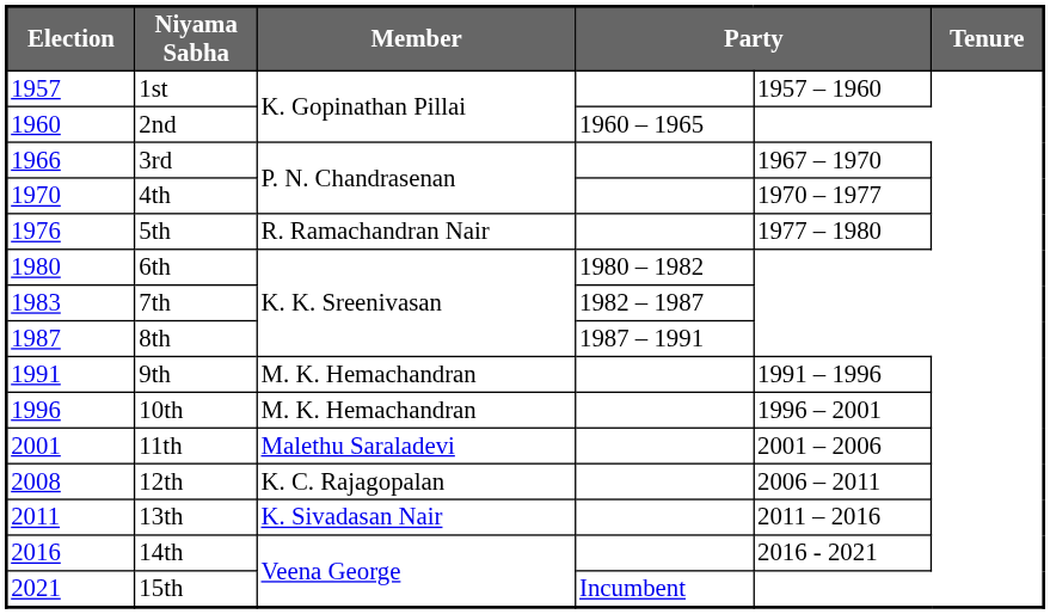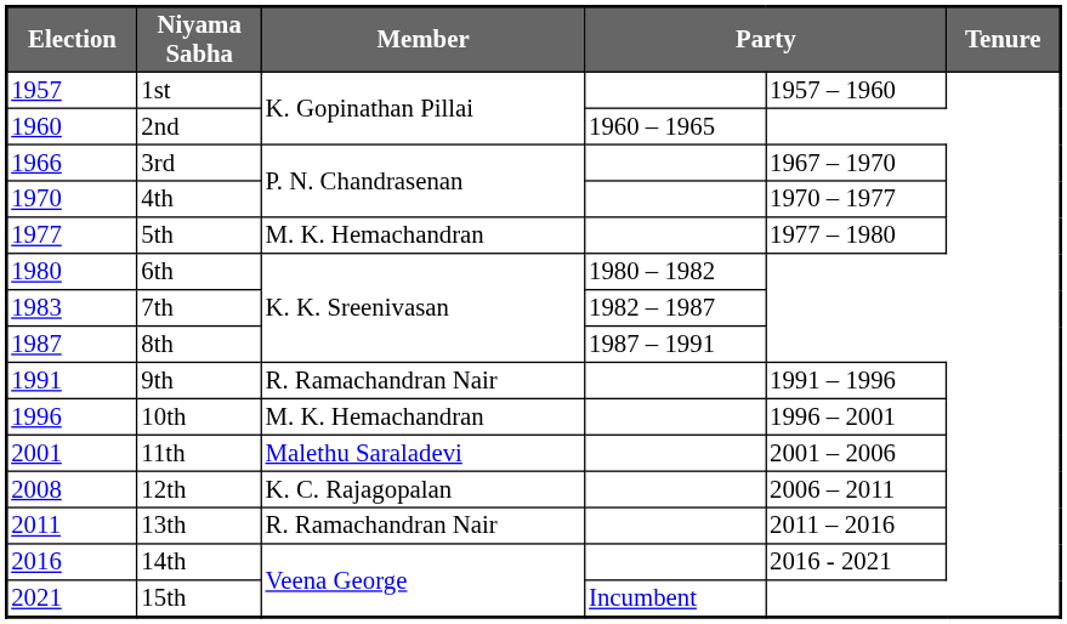5th | Election: 1976 -> 1977
5th | Member: R. Ramachandran Nair -> M. K. Hemachandran
9th | Member: M. K. Hemachandran -> R. Ramachandran Nair
13th | Member: K. Sivadasan Nair -> R. Ramachandran Nair
